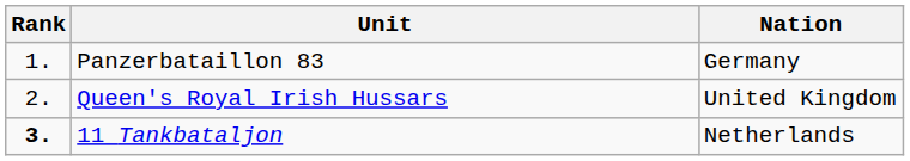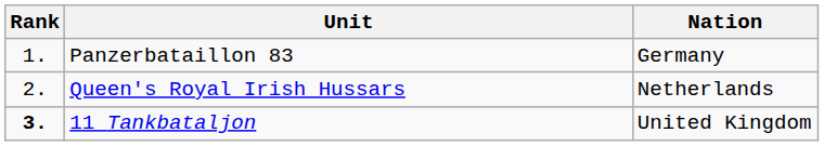Queen's Royal Irish Hussars | Nation: United Kingdom -> Netherlands
11 Tankbataljon | Nation: Netherlands -> United Kingdom
